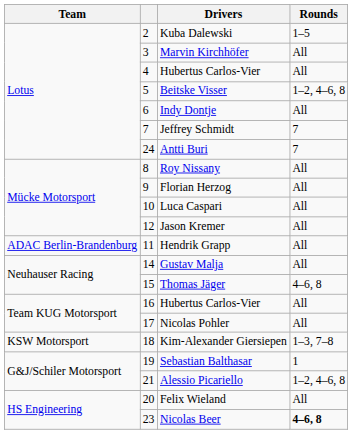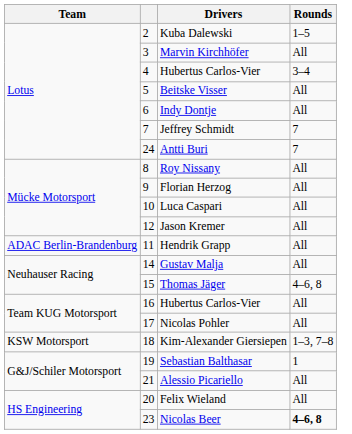4 / Hubertus Carlos-Vier | Rounds: All -> 3–4
Beitske Visser | Rounds: 1–2, 4–6, 8 -> All
Alessio Picariello | Rounds: 1–2, 4–6, 8 -> All
